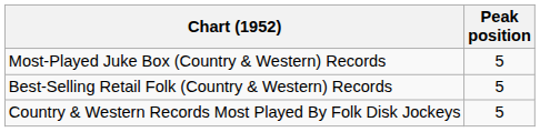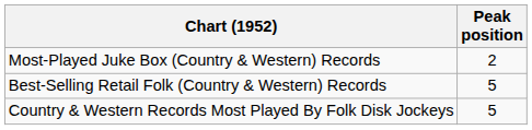Most-Played Juke Box (Country & Western) Records | Peak position: 5 -> 2
